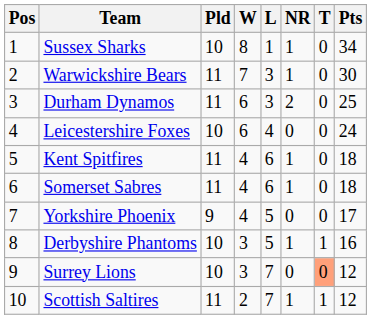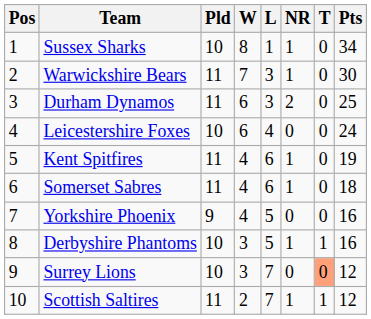Kent Spitfires | Pts: 18 -> 19
Yorkshire Phoenix | Pts: 17 -> 16
